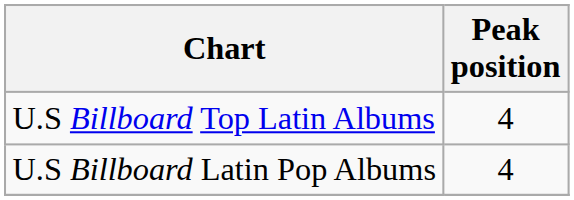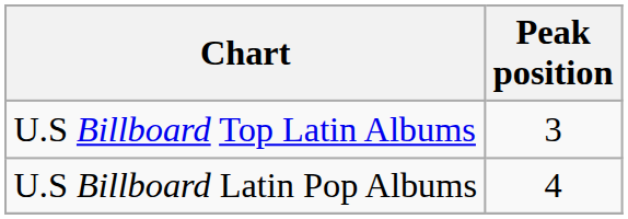U.S Billboard Top Latin Albums | Peak position: 4 -> 3
